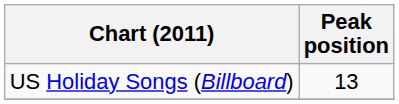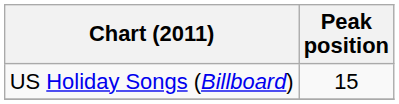US Holiday Songs (Billboard) | Peak position: 13 -> 15
